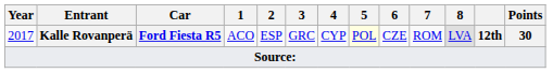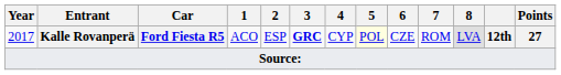2017 | 3: normal -> bold
2017 | Points: 30 -> 27
